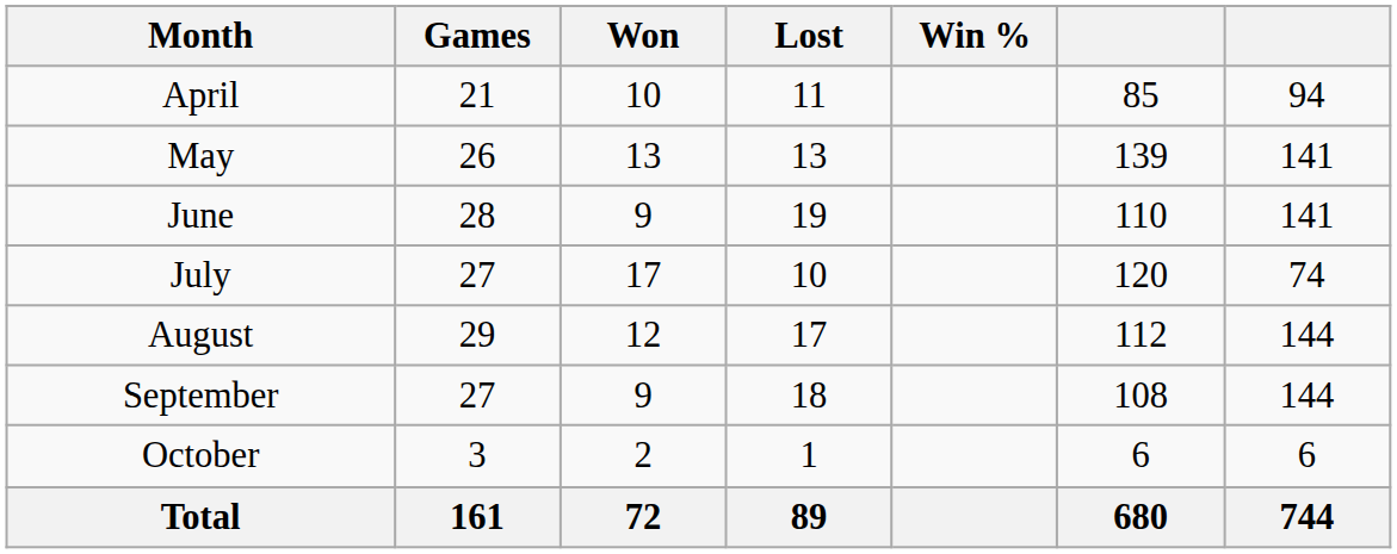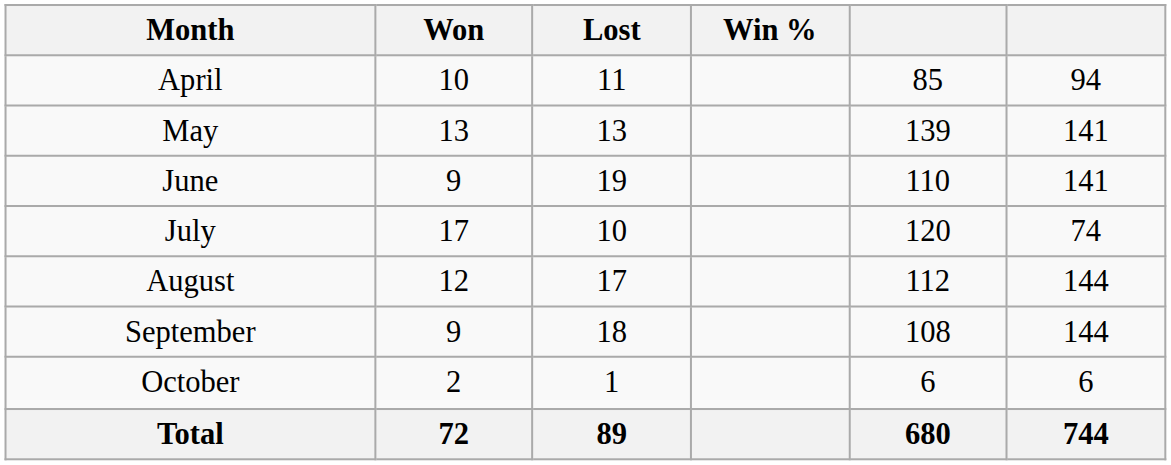- column: Games | 21 | 26 | 28 | 27 | 29 | 27 | 3 | 161
